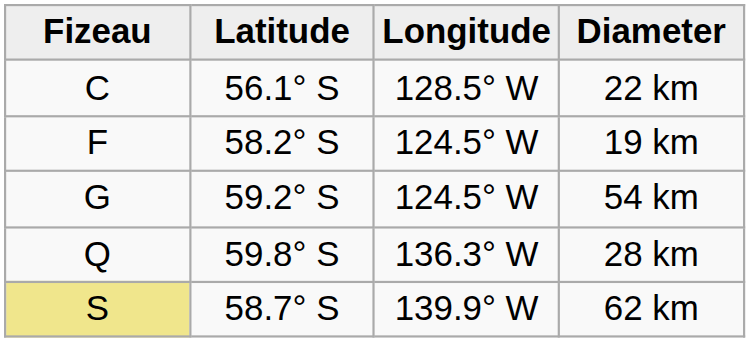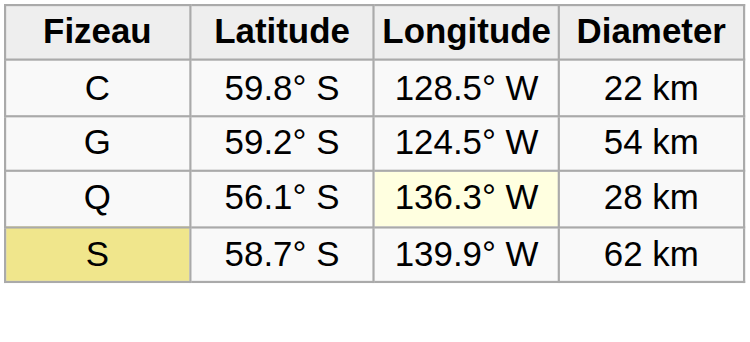22 km | Latitude: 56.1° S -> 59.8° S
- row: F | 58.2° S | 124.5° W | 19 km
28 km | Latitude: 59.8° S -> 56.1° S
28 km | Longitude: no background -> lightyellow background
